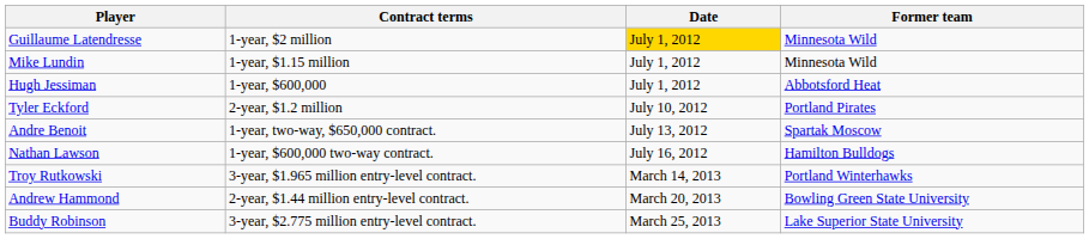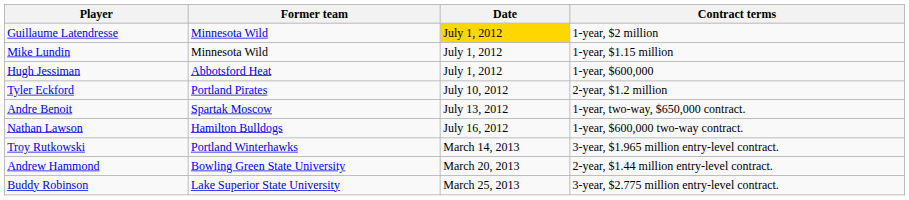columns swapped: Former team <-> Contract terms
